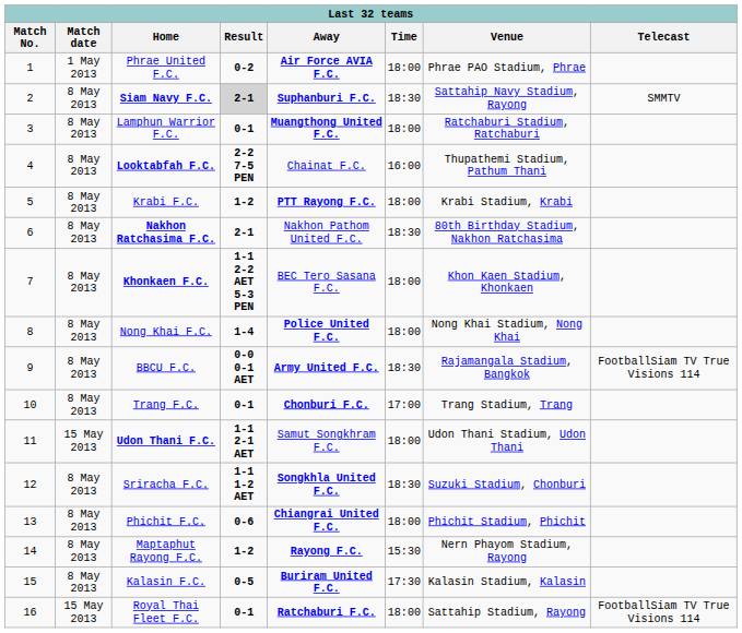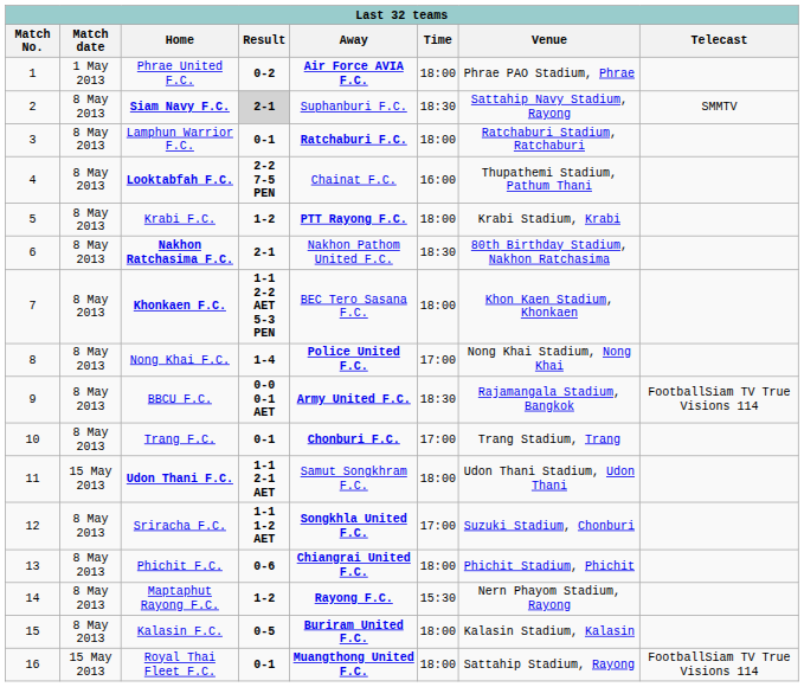Siam Navy F.C. | Away: bold -> normal
Lamphun Warrior F.C. | Away: Muangthong United F.C. -> Ratchaburi F.C.
Nong Khai F.C. | Time: 18:00 -> 17:00
Sriracha F.C. | Time: 18:30 -> 17:00
Kalasin F.C. | Time: 17:30 -> 18:00
Royal Thai Fleet F.C. | Away: Ratchaburi F.C. -> Muangthong United F.C.
